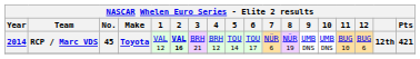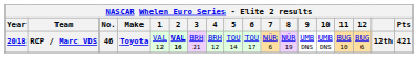RCP / Marc VDS | Year: 2014 -> 2018
RCP / Marc VDS | No.: 45 -> 46
